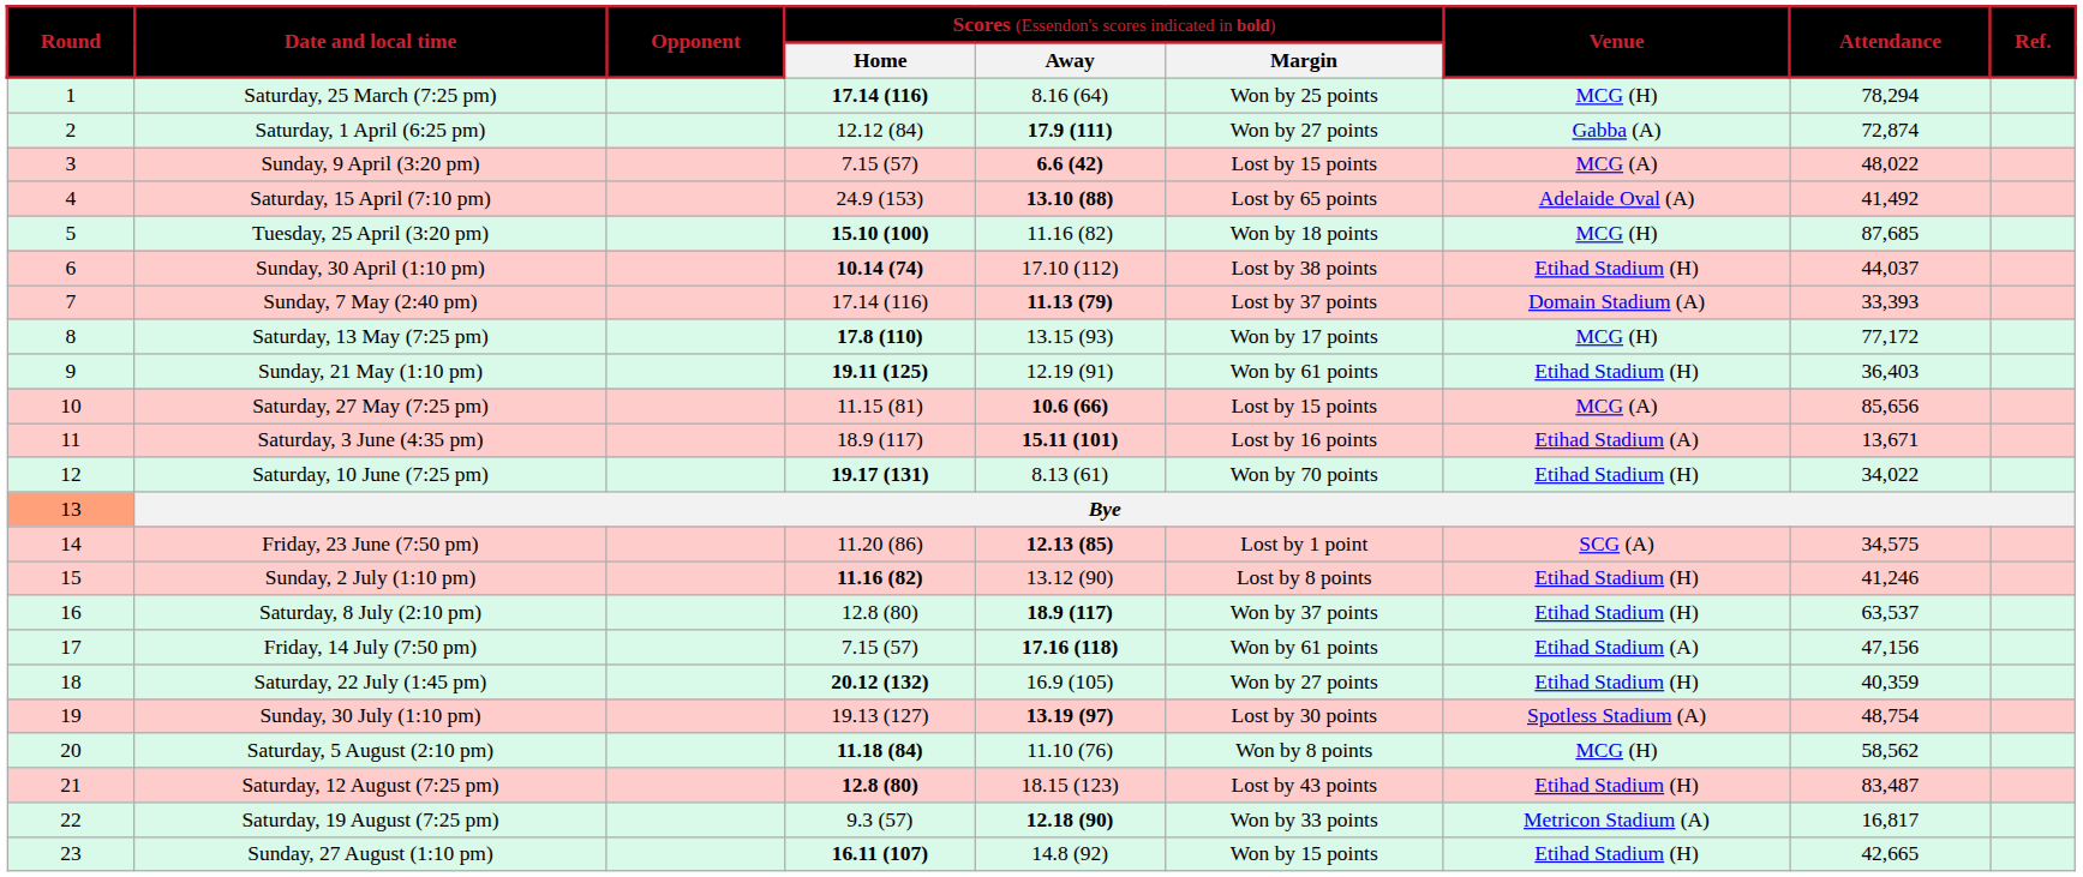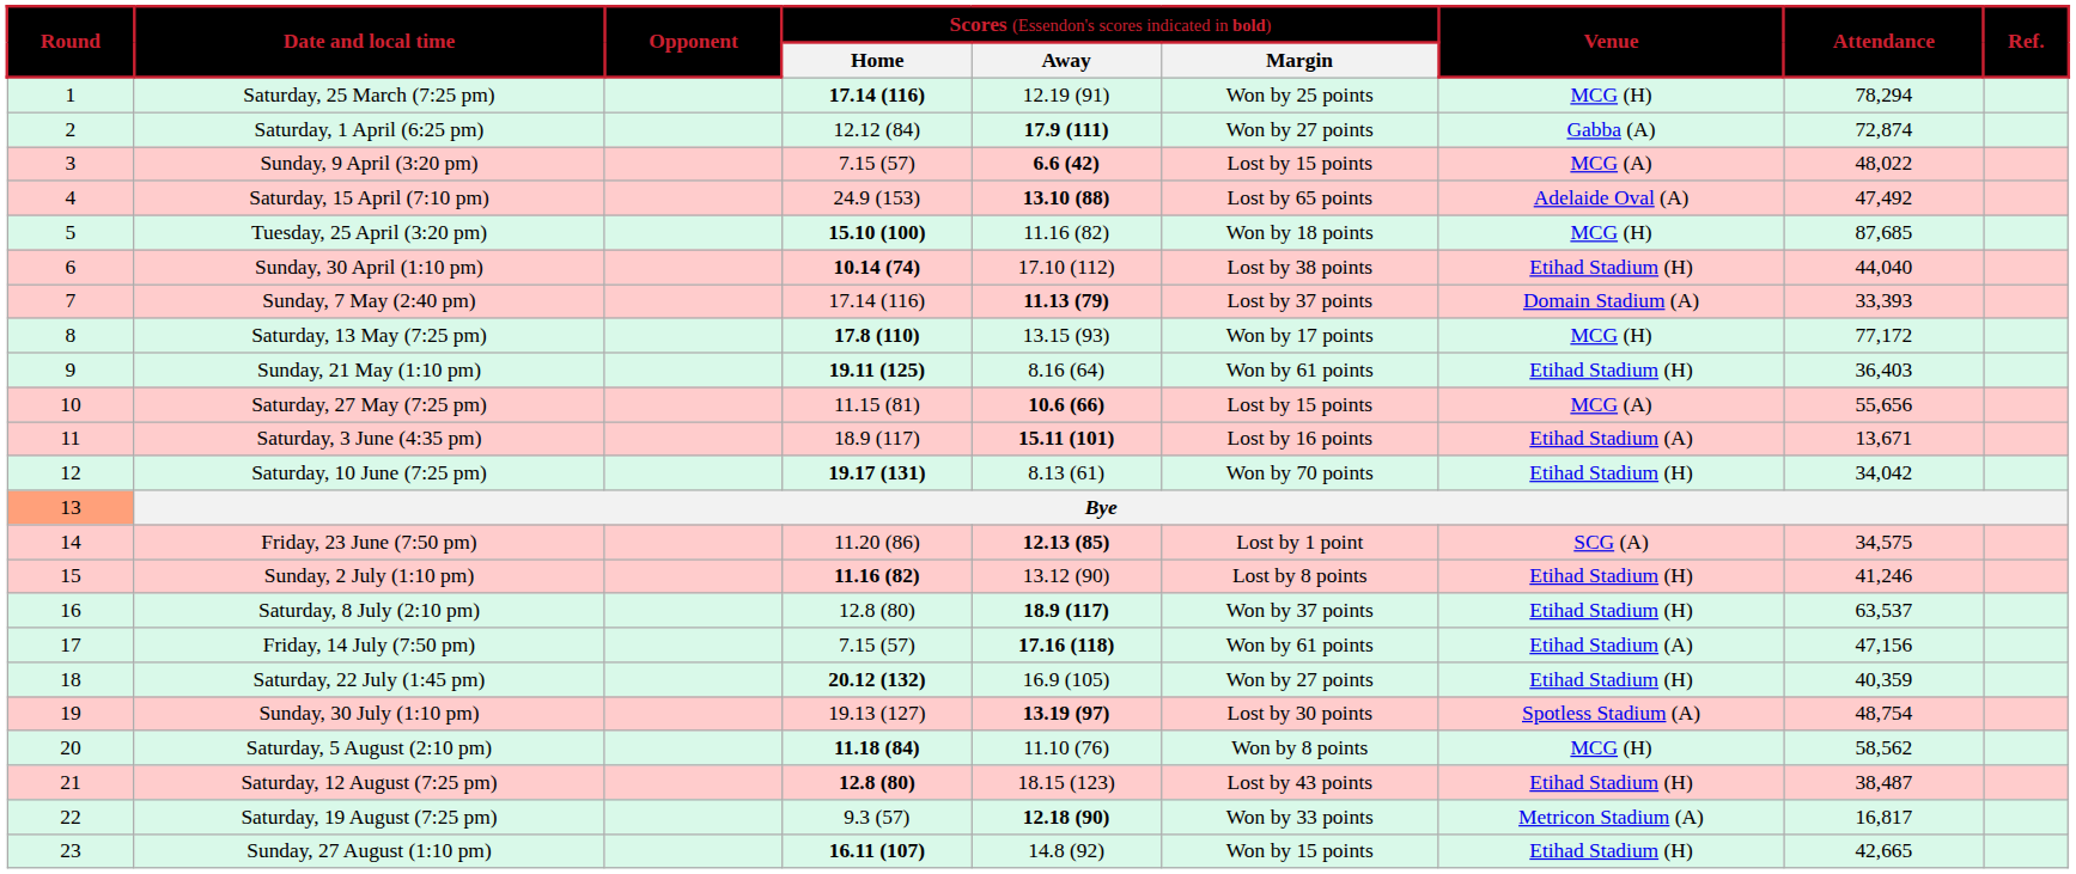Saturday, 25 March (7:25 pm) | column 5: 8.16 (64) -> 12.19 (91)
Saturday, 15 April (7:10 pm) | column 8: 41,492 -> 47,492
Sunday, 30 April (1:10 pm) | column 8: 44,037 -> 44,040
Sunday, 21 May (1:10 pm) | column 5: 12.19 (91) -> 8.16 (64)
Saturday, 27 May (7:25 pm) | column 8: 85,656 -> 55,656
Saturday, 10 June (7:25 pm) | column 8: 34,022 -> 34,042
Saturday, 12 August (7:25 pm) | column 8: 83,487 -> 38,487
